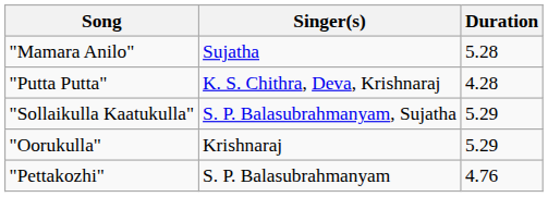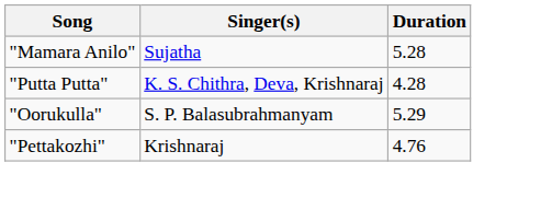- row: "Sollaikulla Kaatukulla" | S. P. Balasubrahmanyam, Sujatha | 5.29
"Oorukulla" | Singer(s): Krishnaraj -> S. P. Balasubrahmanyam
"Pettakozhi" | Singer(s): S. P. Balasubrahmanyam -> Krishnaraj
